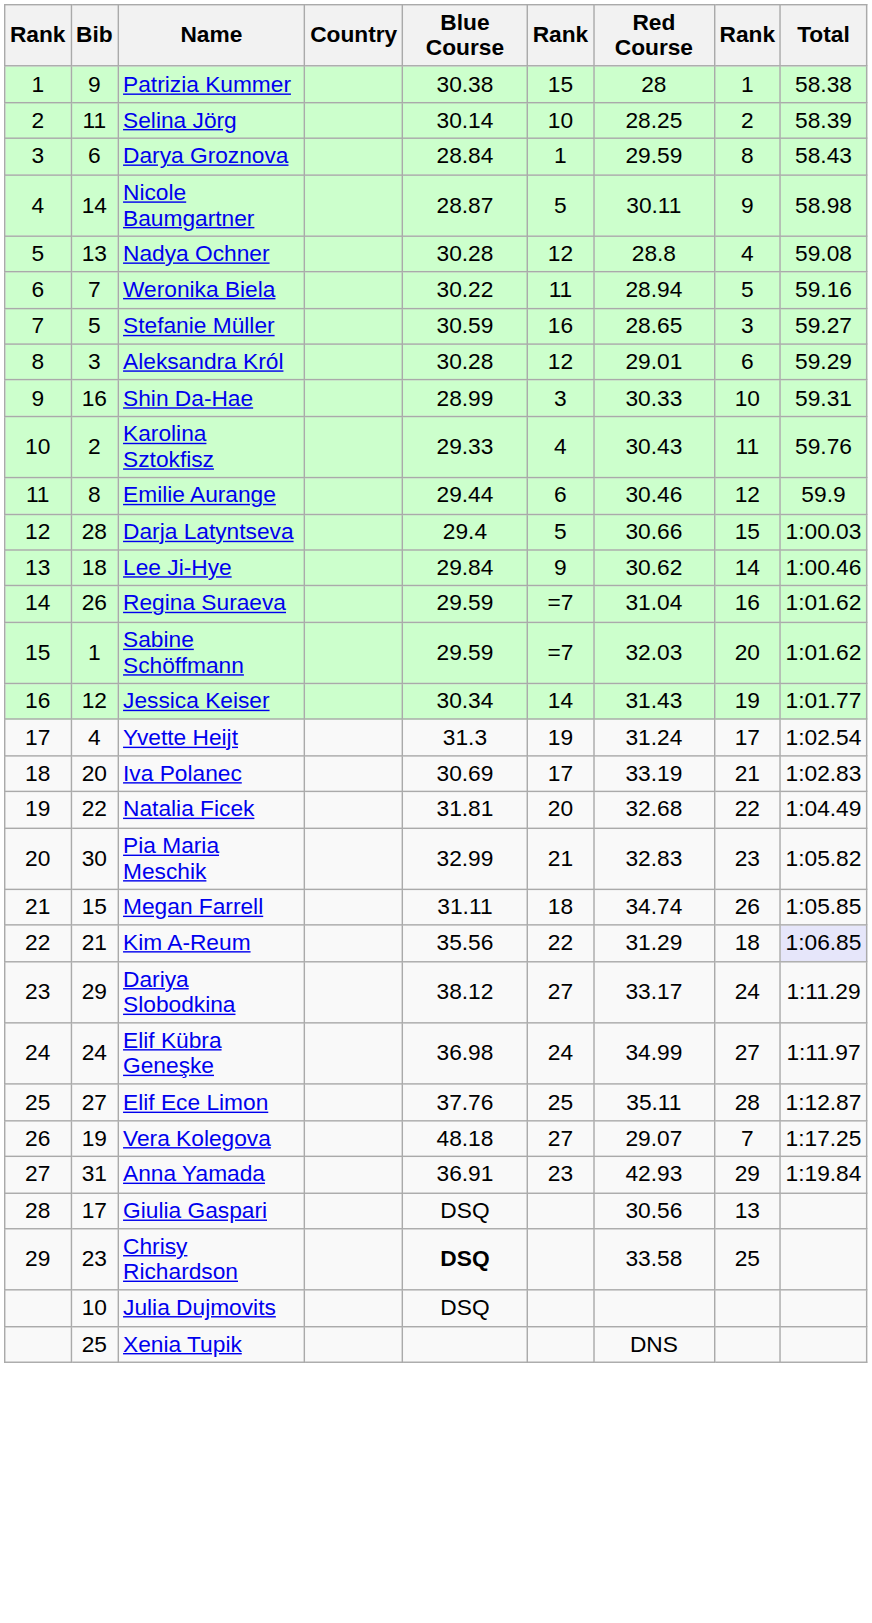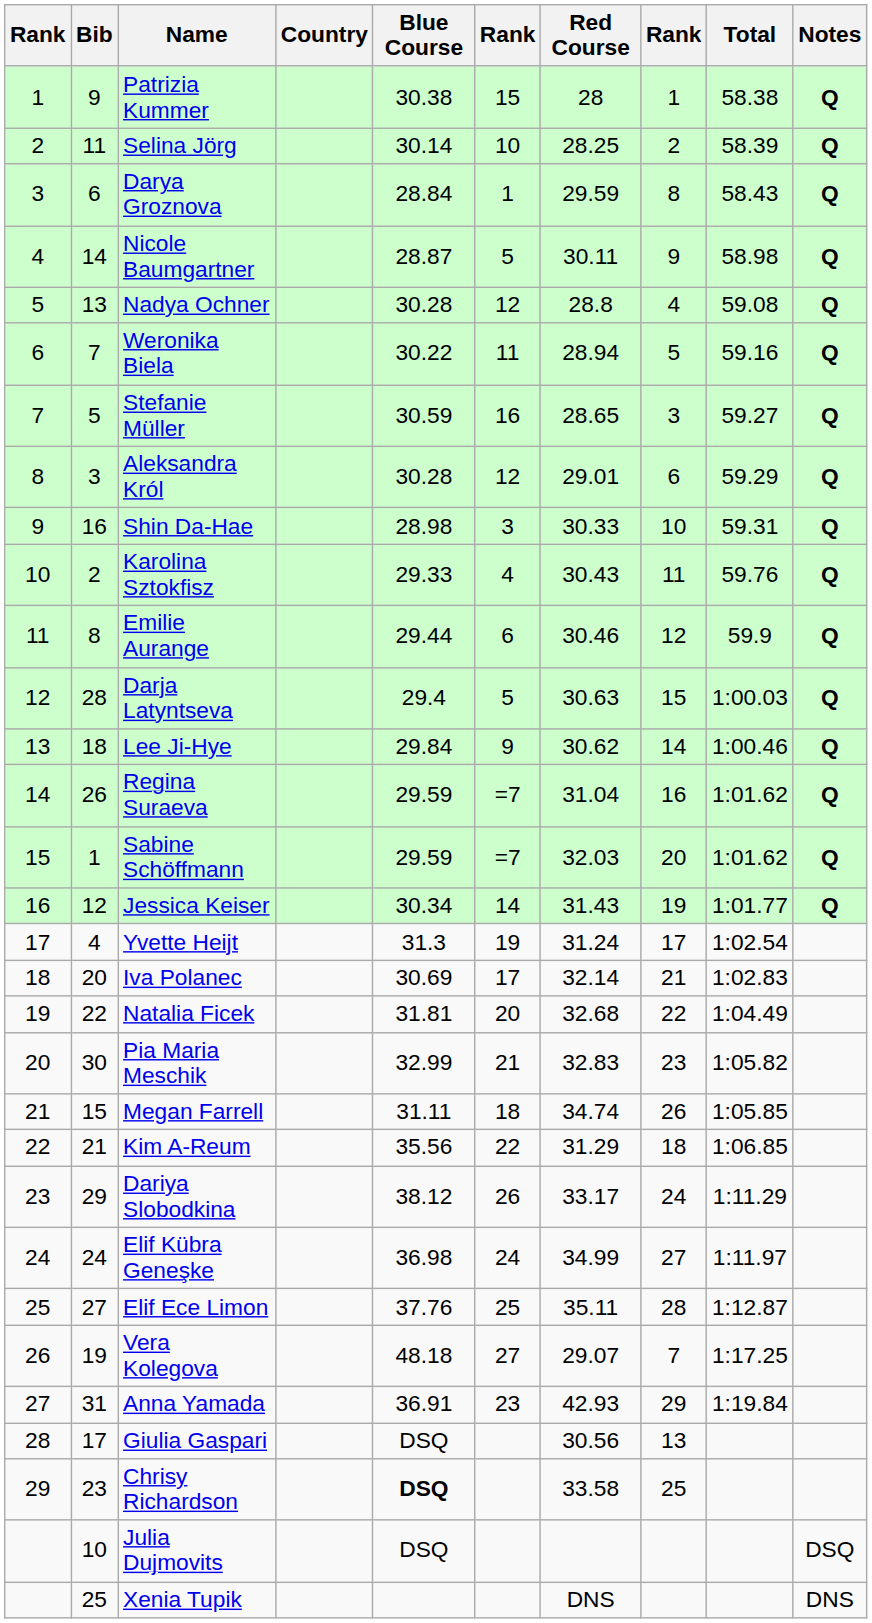+ column: Notes | Q | Q | Q | Q | Q | Q | Q | Q | Q | Q | Q | Q | Q | Q | Q | Q | DSQ | DNS
Shin Da-Hae | Blue Course: 28.99 -> 28.98
Darja Latyntseva | Red Course: 30.66 -> 30.63
Iva Polanec | Red Course: 33.19 -> 32.14
Kim A-Reum | Total: lavender background -> no background
Dariya Slobodkina | column 6: 27 -> 26
